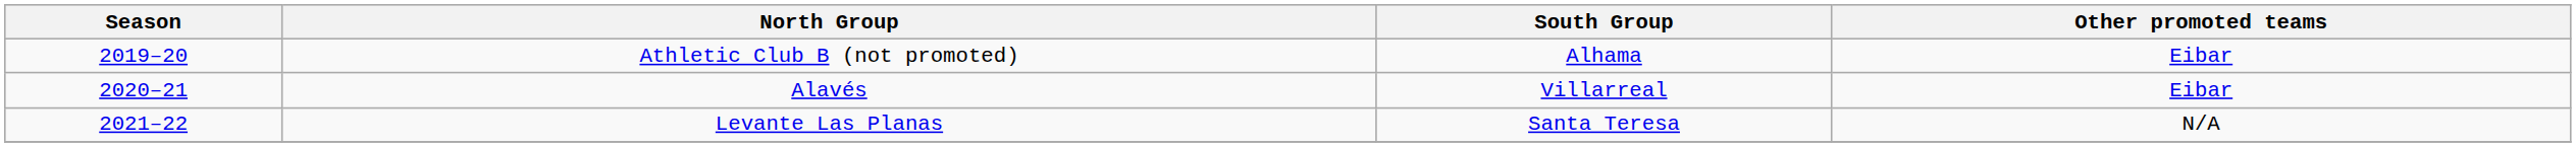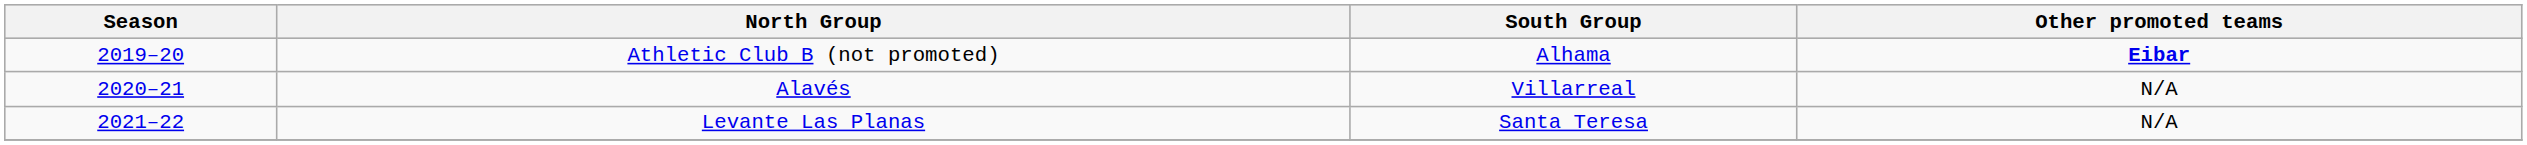Athletic Club B (not promoted) | Other promoted teams: normal -> bold
Alavés | Other promoted teams: Eibar -> N/A
